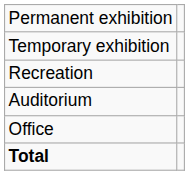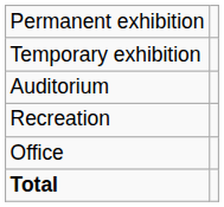rows swapped: Auditorium <-> Recreation
